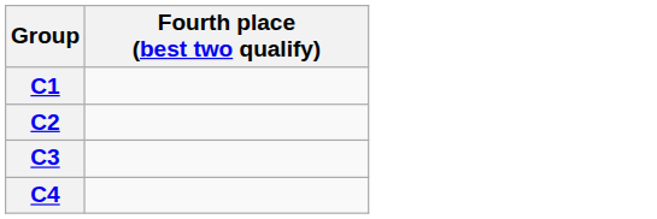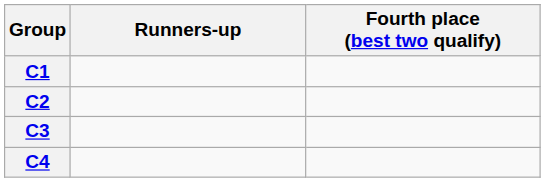+ column: Runners-up
